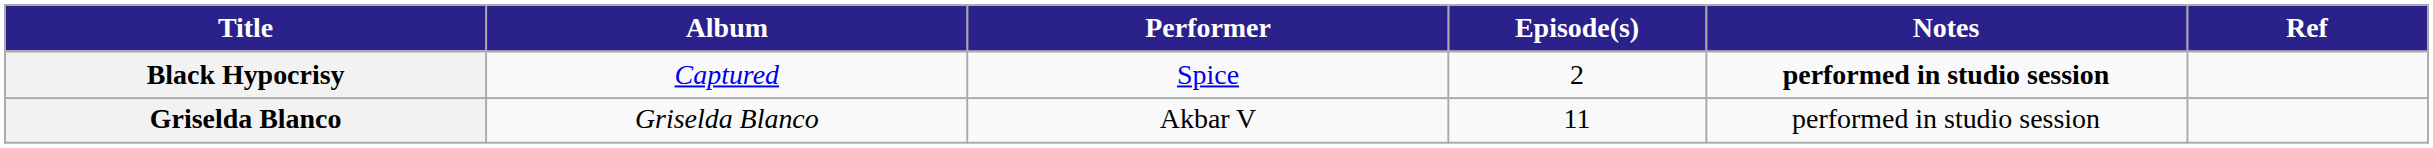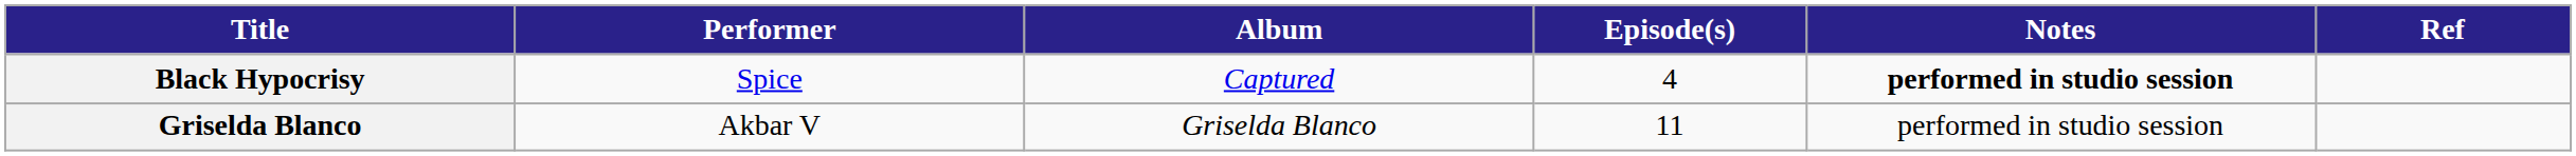columns swapped: Performer <-> Album
Black Hypocrisy | Episode(s): 2 -> 4
